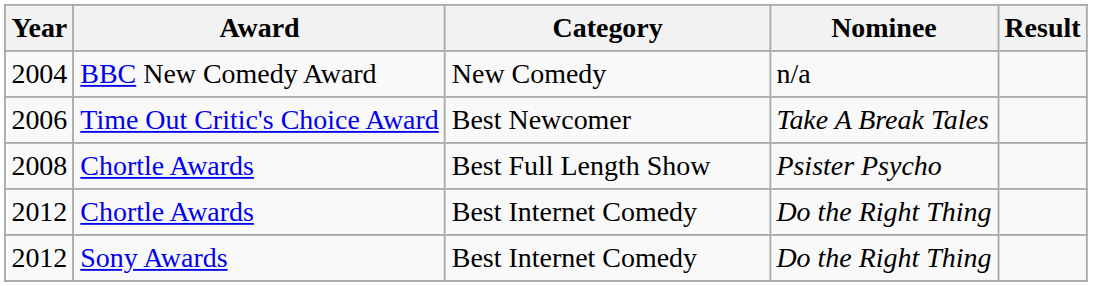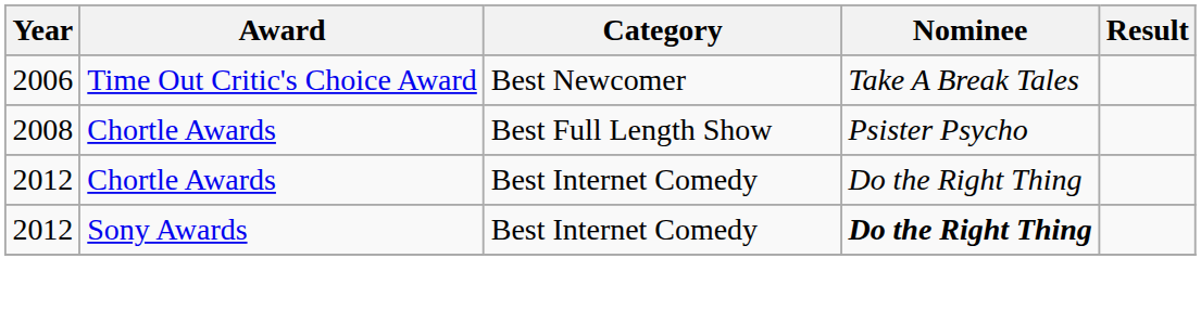- row: 2004 | BBC New Comedy Award | New Comedy | n/a
2012 / Sony Awards | Nominee: normal -> bold
